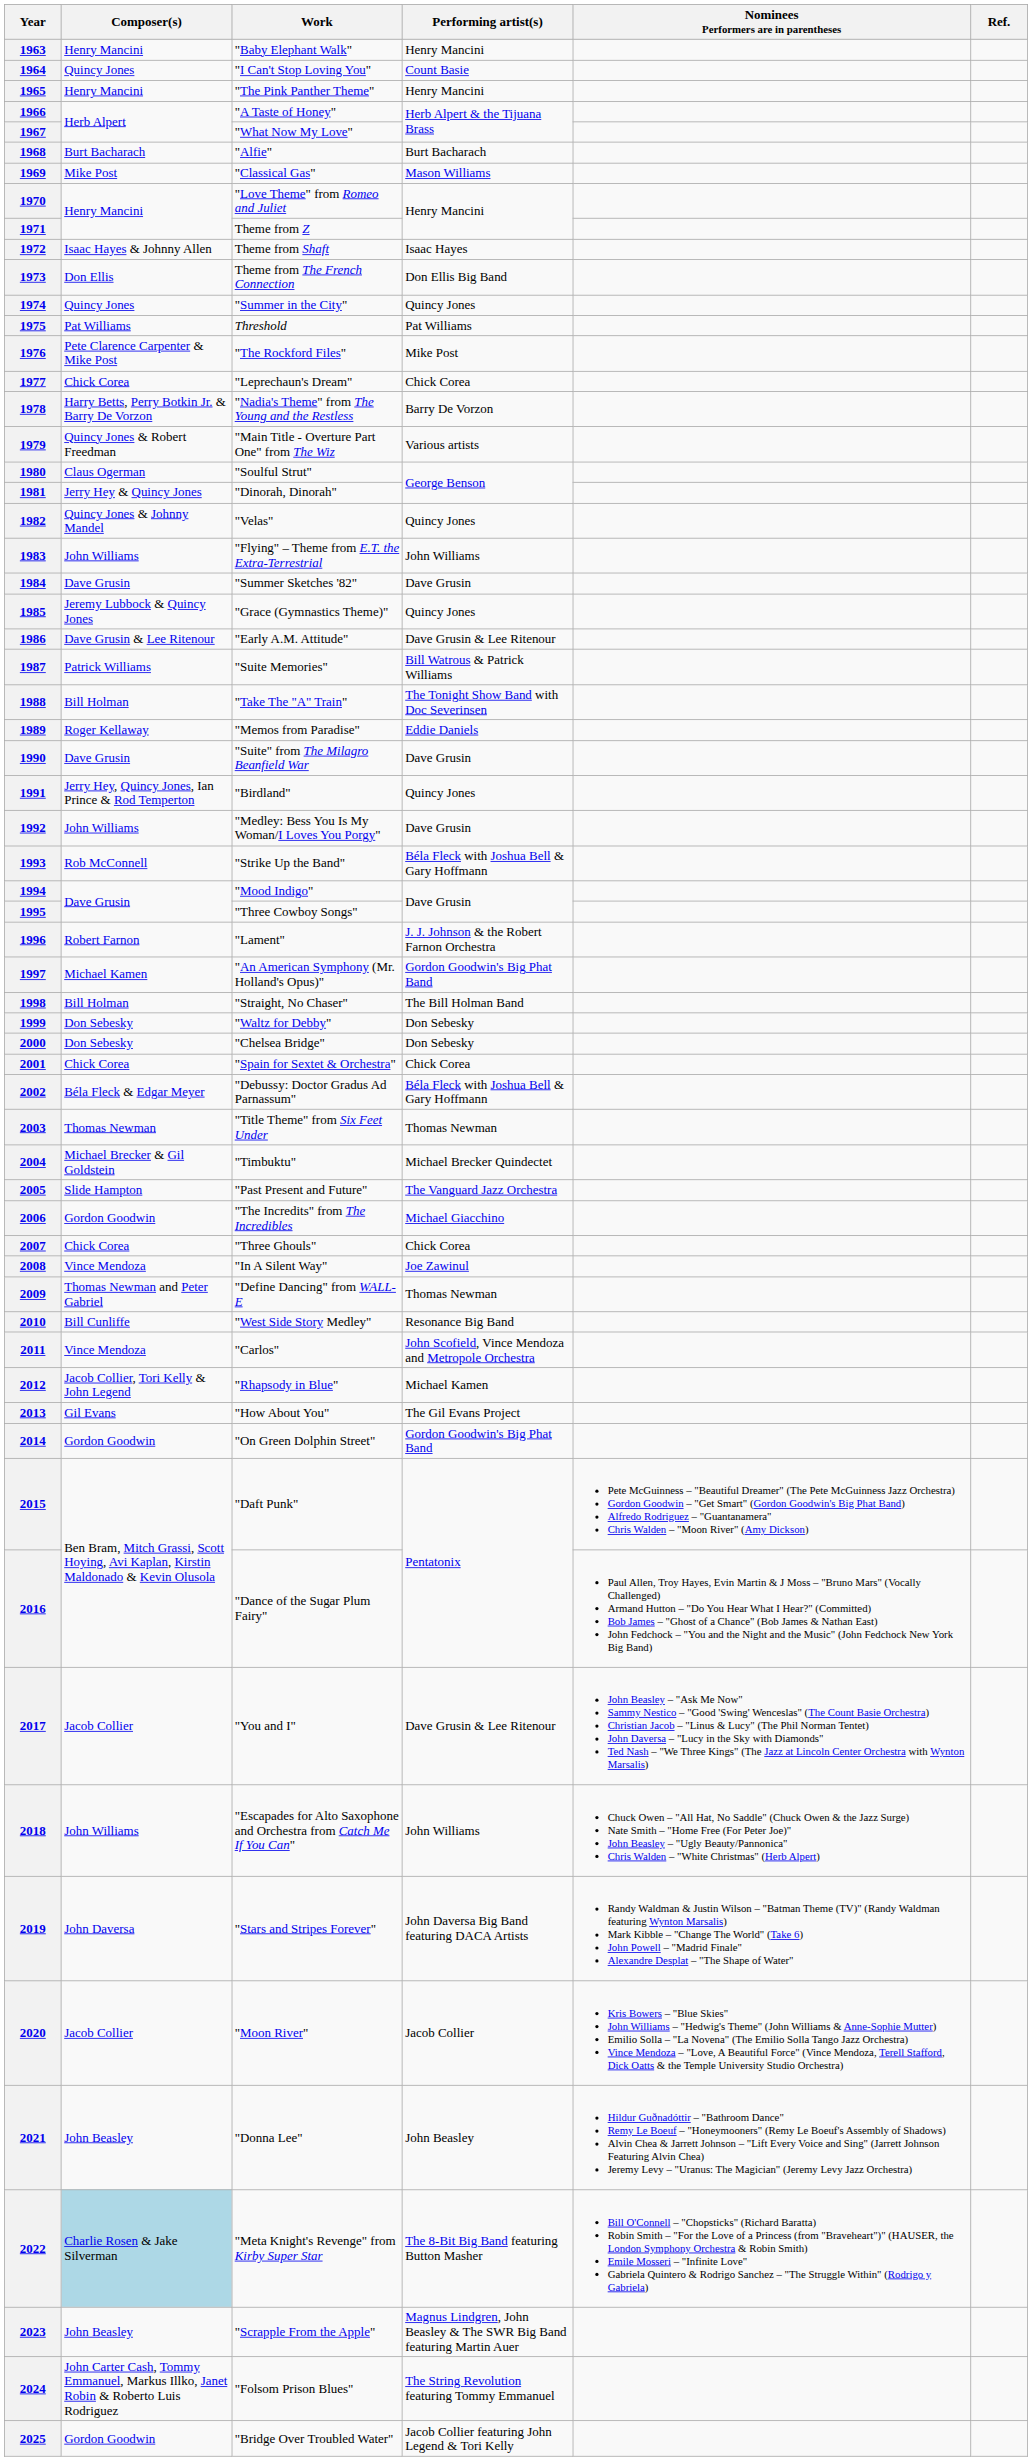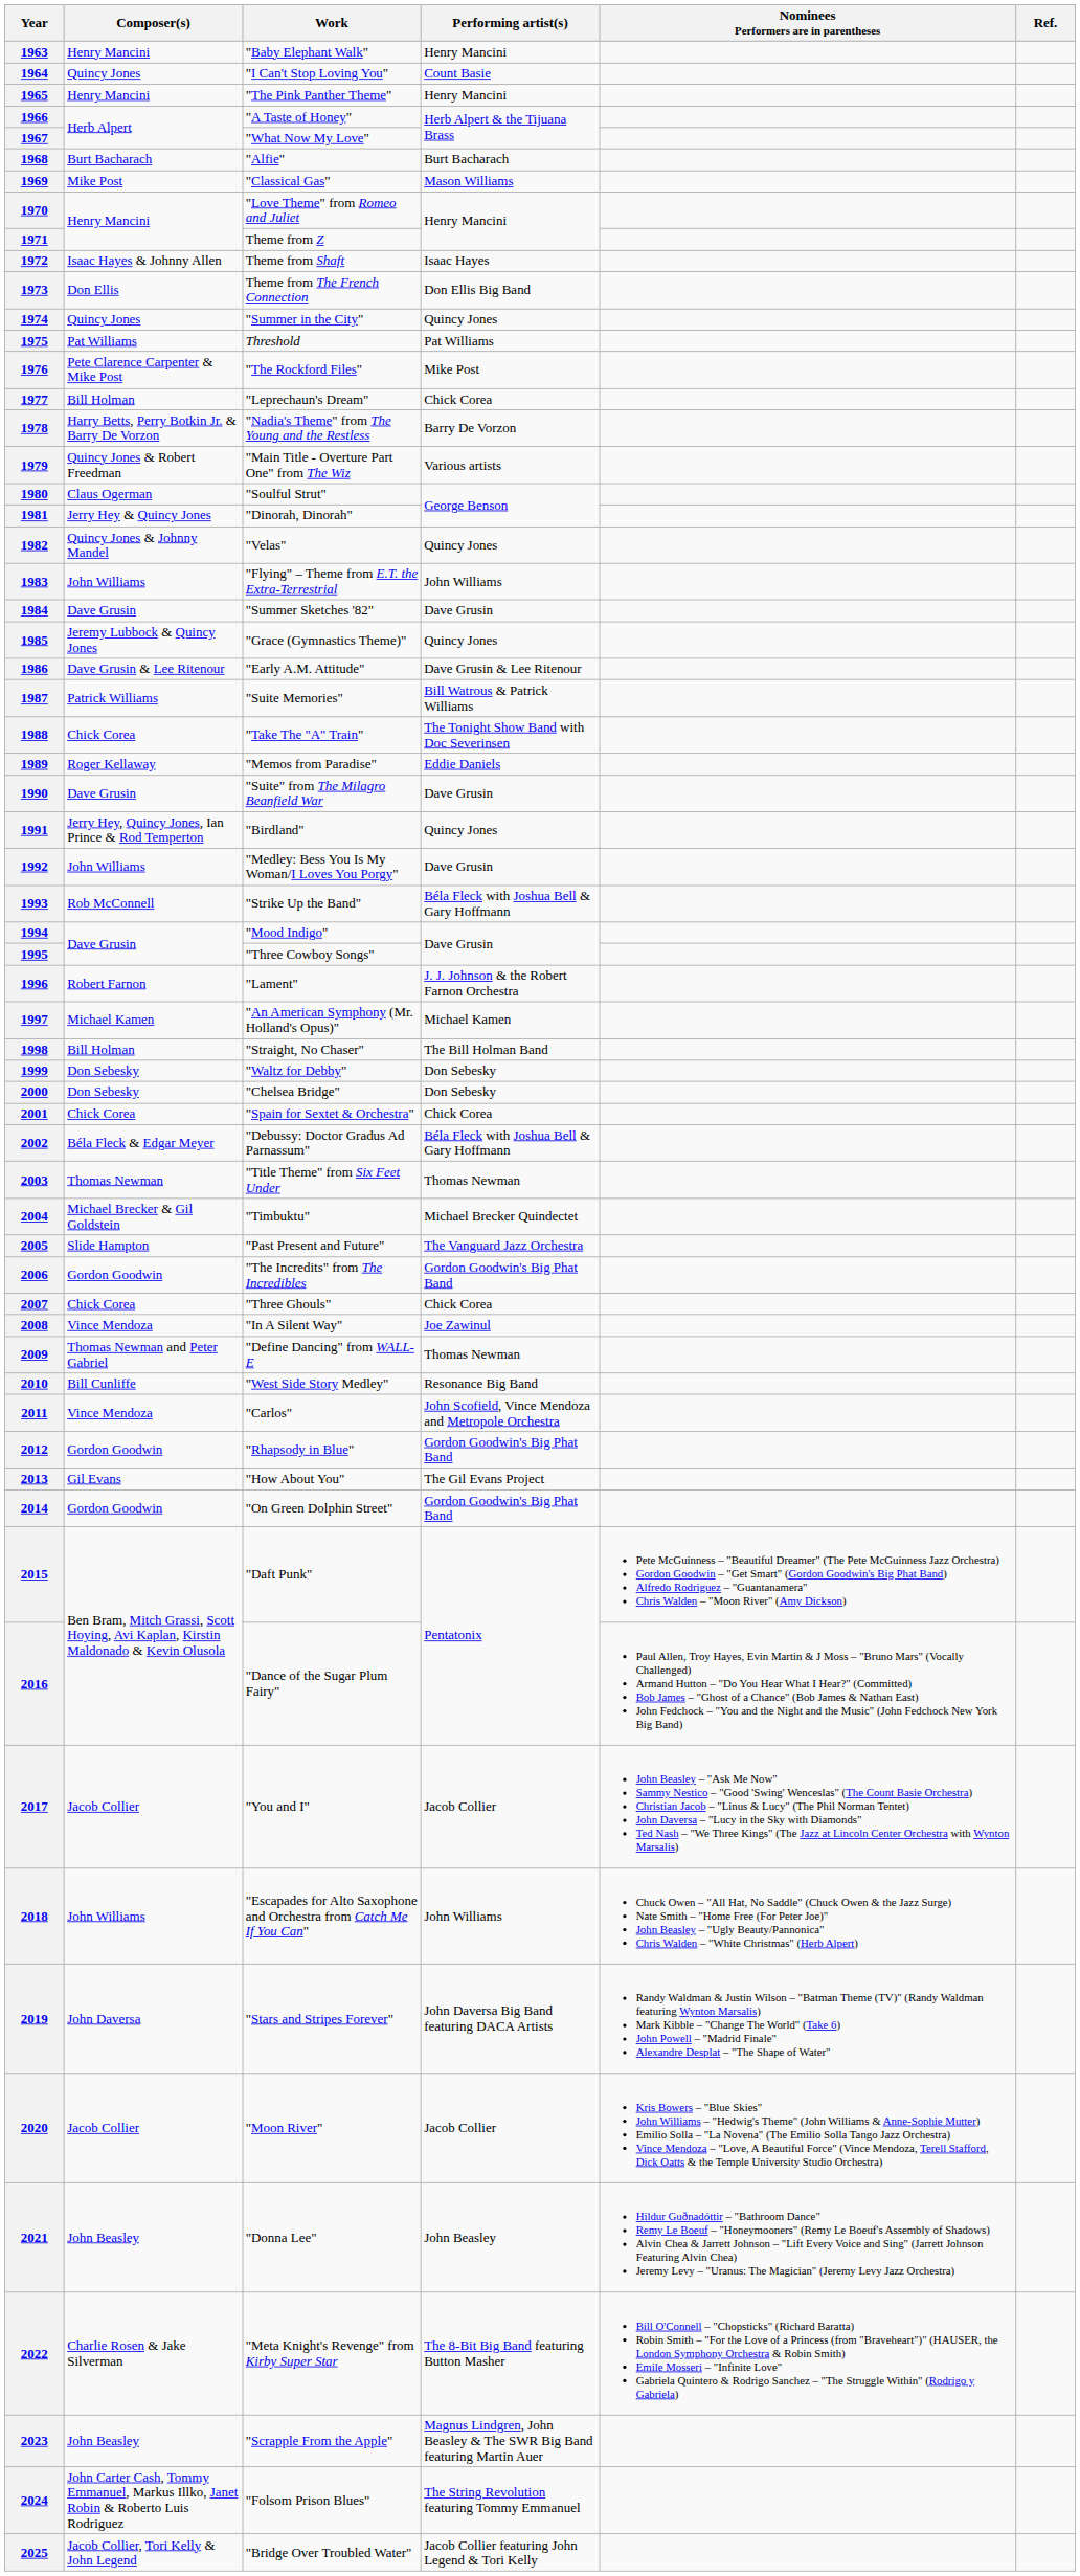1977 | Composer(s): Chick Corea -> Bill Holman
1988 | Composer(s): Bill Holman -> Chick Corea
1997 | Performing artist(s): Gordon Goodwin's Big Phat Band -> Michael Kamen
2006 | Performing artist(s): Michael Giacchino -> Gordon Goodwin's Big Phat Band
2012 | Composer(s): Jacob Collier, Tori Kelly & John Legend -> Gordon Goodwin
2012 | Performing artist(s): Michael Kamen -> Gordon Goodwin's Big Phat Band
2017 | Performing artist(s): Dave Grusin & Lee Ritenour -> Jacob Collier
2022 | Composer(s): lightblue background -> no background
2025 | Composer(s): Gordon Goodwin -> Jacob Collier, Tori Kelly & John Legend
